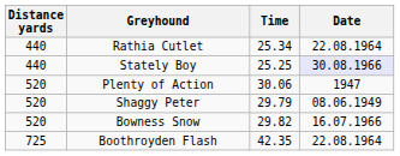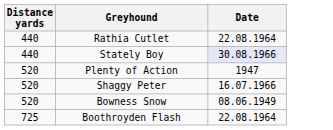- column: Time | 25.34 | 25.25 | 30.06 | 29.79 | 29.82 | 42.35
Shaggy Peter | Date: 08.06.1949 -> 16.07.1966
Bowness Snow | Date: 16.07.1966 -> 08.06.1949
